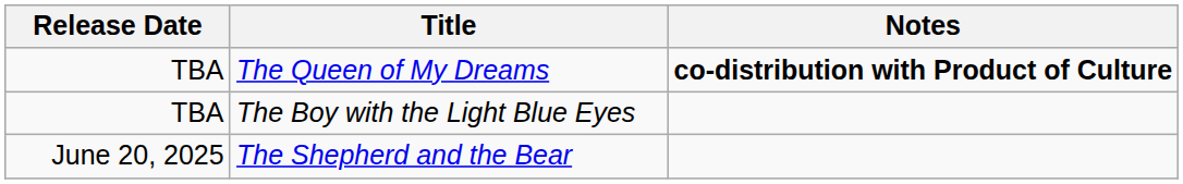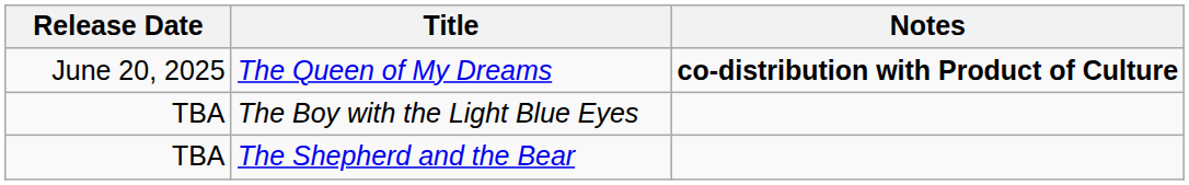The Queen of My Dreams | Release Date: TBA -> June 20, 2025
The Shepherd and the Bear | Release Date: June 20, 2025 -> TBA
